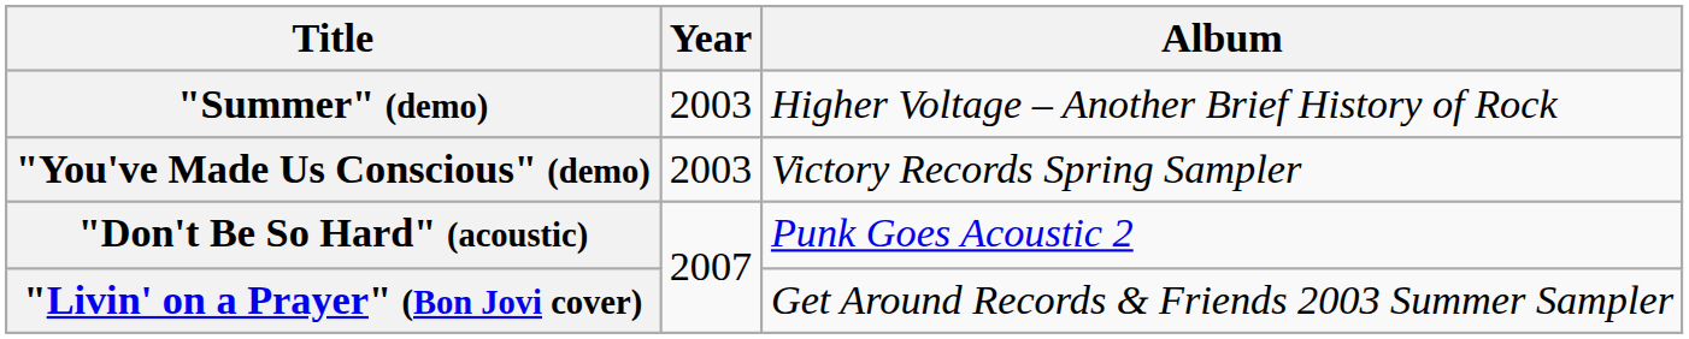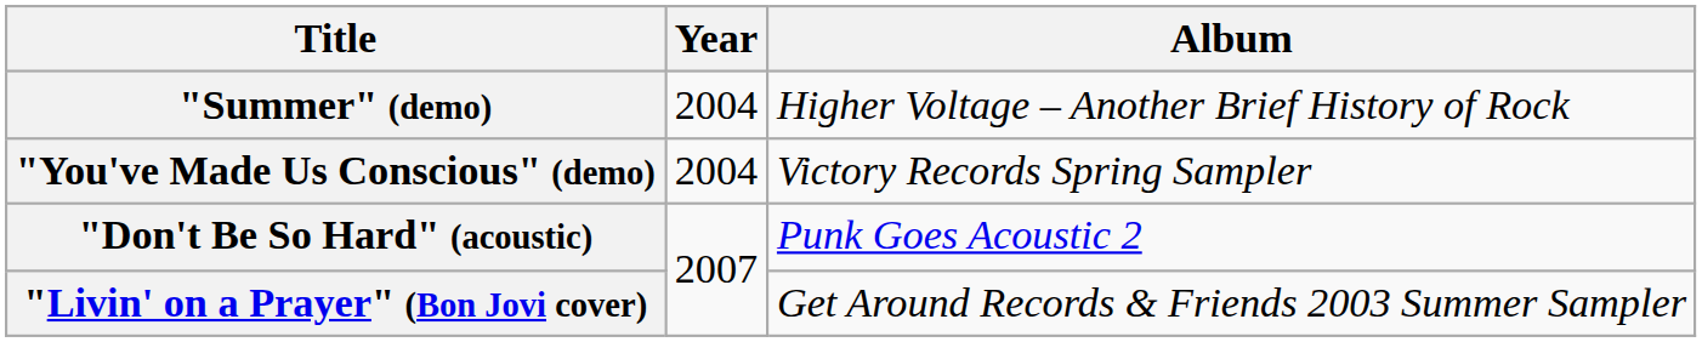"Summer" (demo) | Year: 2003 -> 2004
"You've Made Us Conscious" (demo) | Year: 2003 -> 2004
